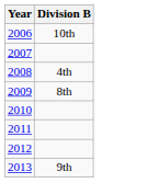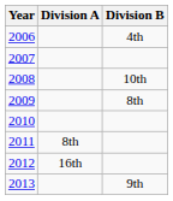+ column: Division A | 8th | 16th
2006 | Division B: 10th -> 4th
2008 | Division B: 4th -> 10th
